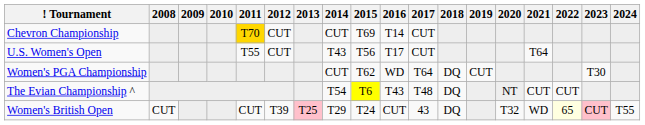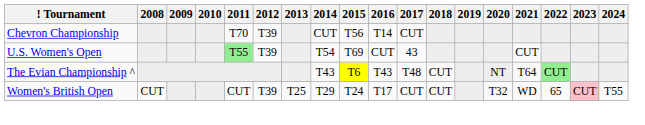Chevron Championship | 2011: gold background -> no background
Chevron Championship | 2012: CUT -> T39
Chevron Championship | 2015: T69 -> T56
U.S. Women's Open | 2011: no background -> lightgreen background
U.S. Women's Open | 2012: CUT -> T39
U.S. Women's Open | 2014: T43 -> T54
U.S. Women's Open | 2015: T56 -> T69
U.S. Women's Open | 2016: T17 -> CUT
U.S. Women's Open | 2017: CUT -> 43
U.S. Women's Open | 2021: T64 -> CUT
- row: Women's PGA Championship | CUT | T62 | WD | T64 | DQ | CUT | T30
The Evian Championship ^ | 2014: T54 -> T43
The Evian Championship ^ | 2018: DQ -> CUT
The Evian Championship ^ | 2021: CUT -> T64
The Evian Championship ^ | 2022: no background -> lightgreen background
Women's British Open | 2013: pink background -> no background
Women's British Open | 2016: CUT -> T17
Women's British Open | 2017: 43 -> CUT
Women's British Open | 2018: DQ -> CUT
Women's British Open | 2022: lightyellow background -> no background
